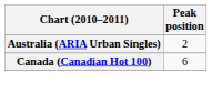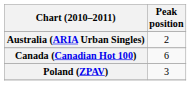+ row: Poland (ZPAV) | 3
